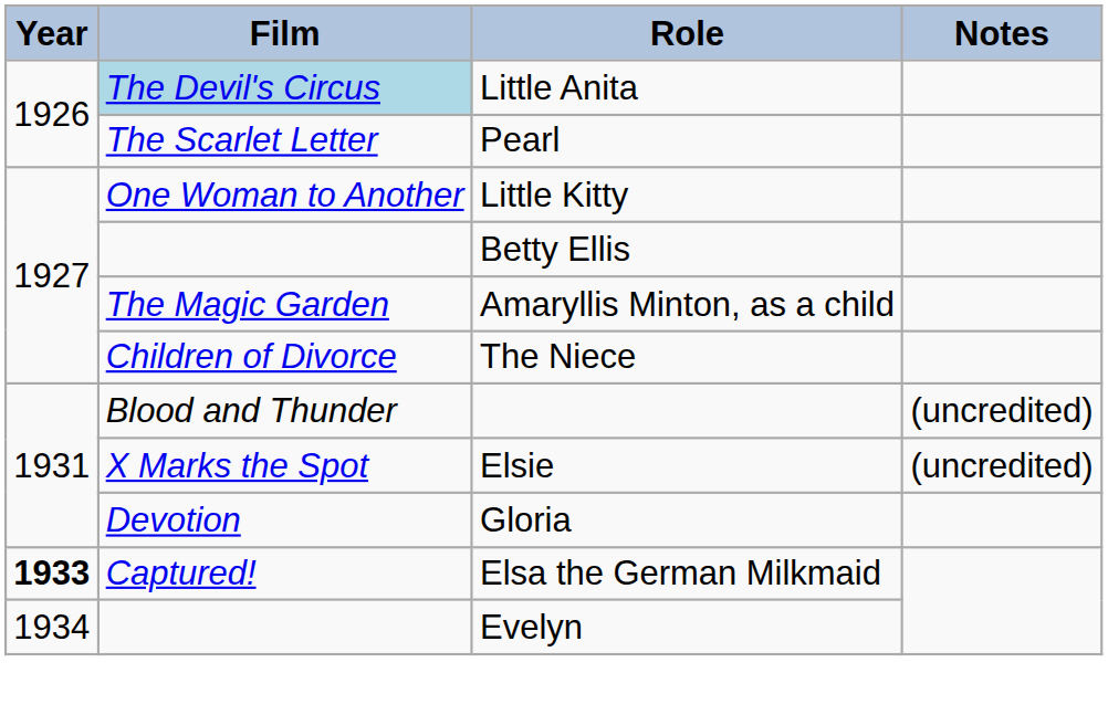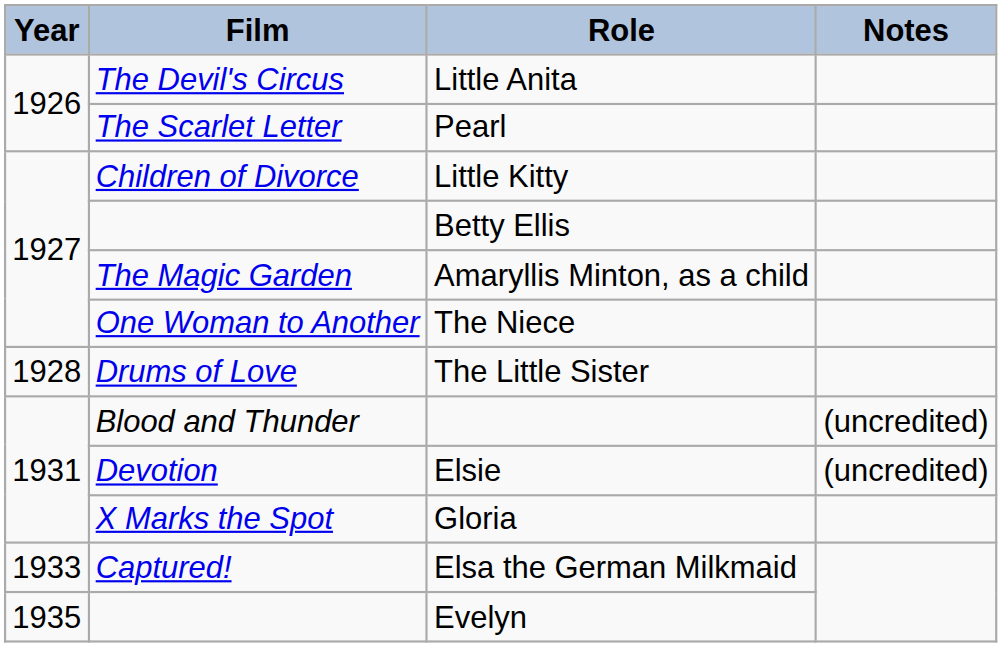Little Anita | Film: lightblue background -> no background
Little Kitty | Film: One Woman to Another -> Children of Divorce
The Niece | Film: Children of Divorce -> One Woman to Another
+ row: 1928 | Drums of Love | The Little Sister
Elsie | Film: X Marks the Spot -> Devotion
Gloria | Film: Devotion -> X Marks the Spot
Elsa the German Milkmaid | Year: bold -> normal
Evelyn | Year: 1934 -> 1935
